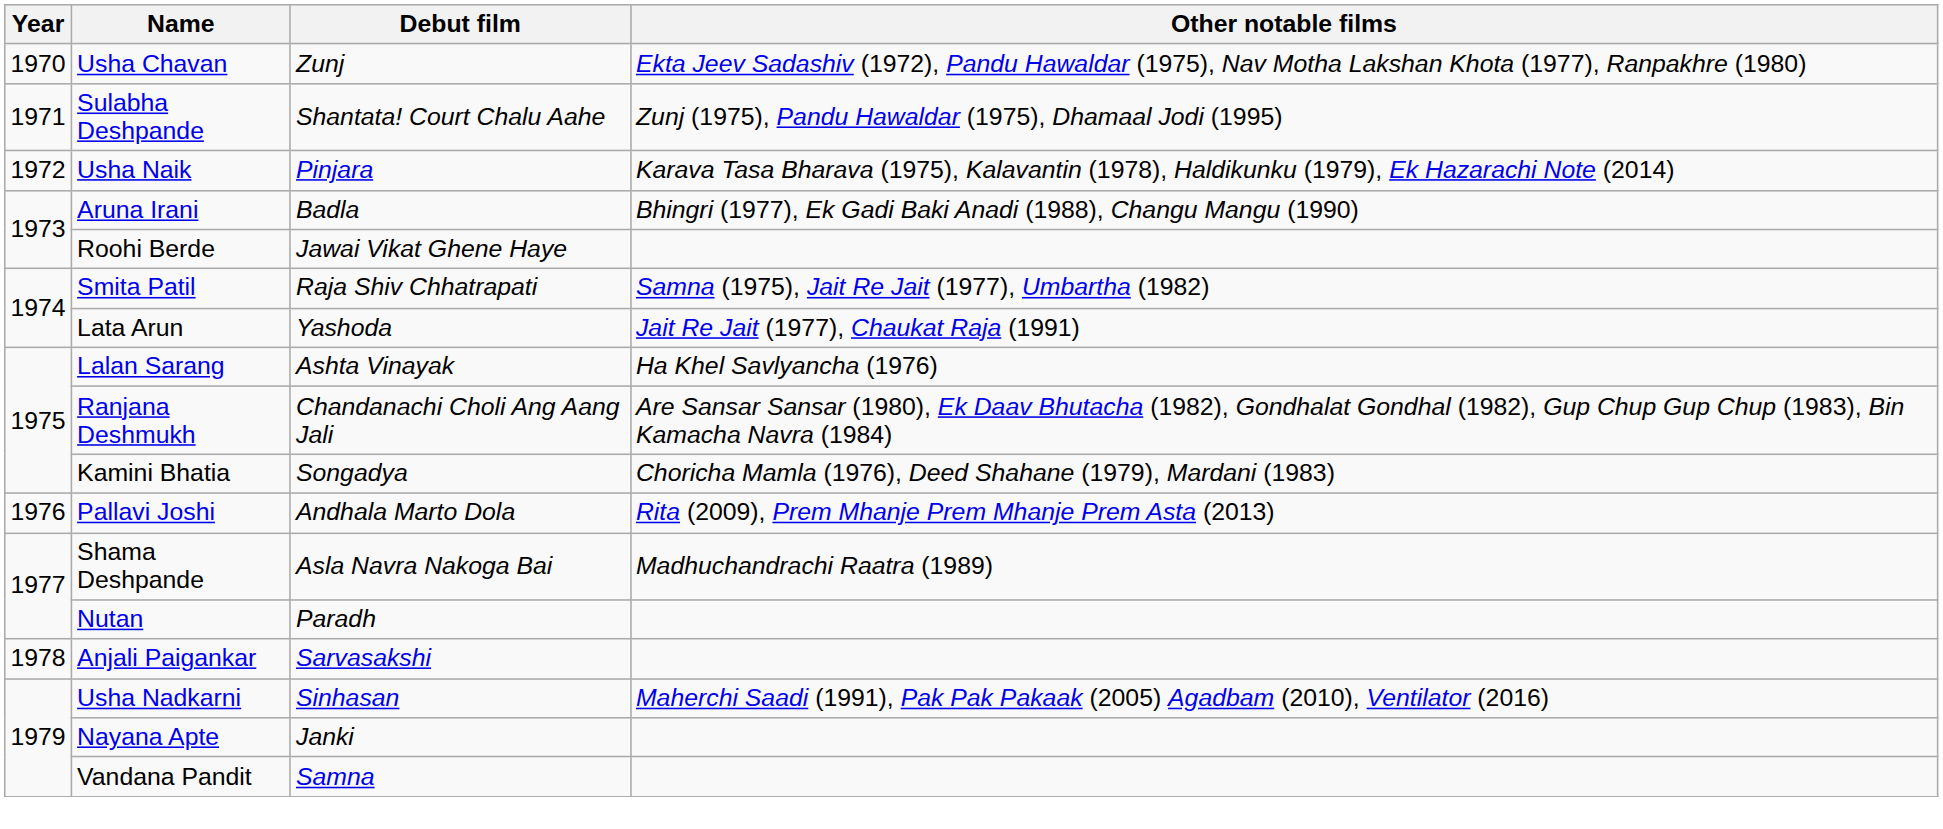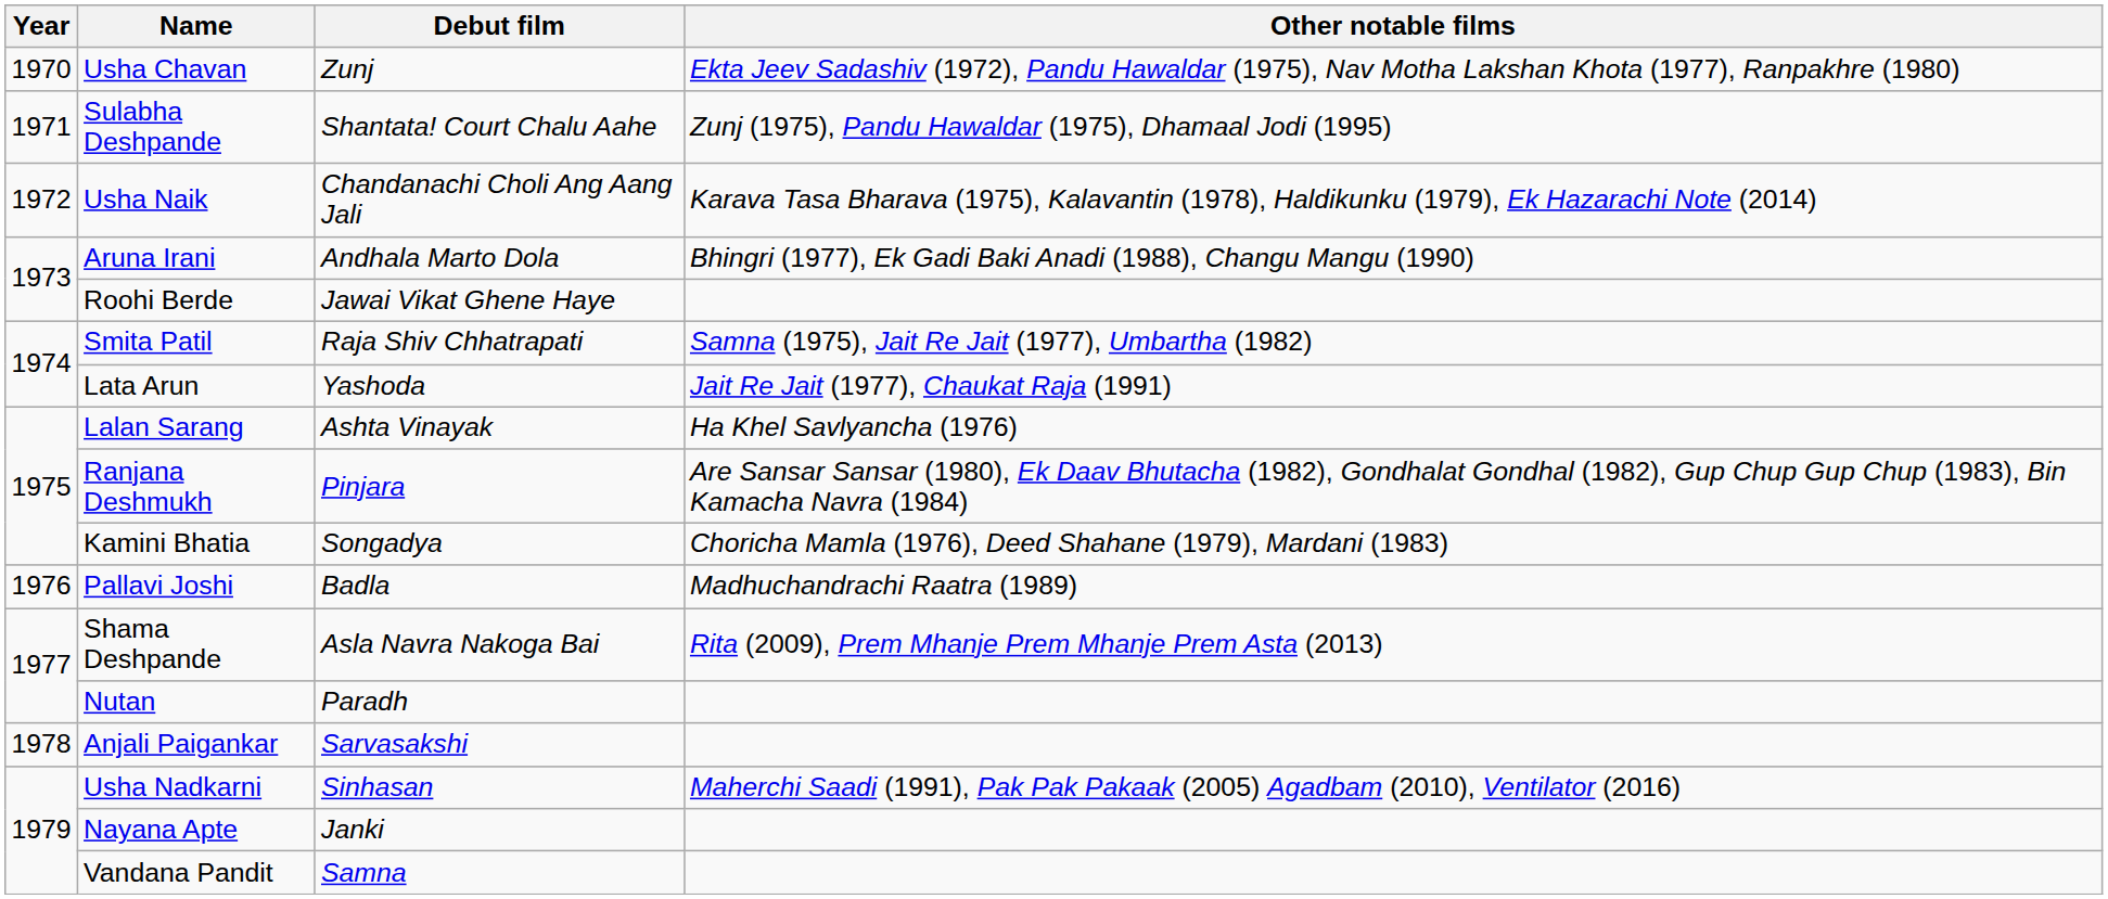Usha Naik | Debut film: Pinjara -> Chandanachi Choli Ang Aang Jali
Aruna Irani | Debut film: Badla -> Andhala Marto Dola
Ranjana Deshmukh | Debut film: Chandanachi Choli Ang Aang Jali -> Pinjara
Pallavi Joshi | Debut film: Andhala Marto Dola -> Badla
Pallavi Joshi | Other notable films: Rita (2009), Prem Mhanje Prem Mhanje Prem Asta (2013) -> Madhuchandrachi Raatra (1989)
Shama Deshpande | Other notable films: Madhuchandrachi Raatra (1989) -> Rita (2009), Prem Mhanje Prem Mhanje Prem Asta (2013)
